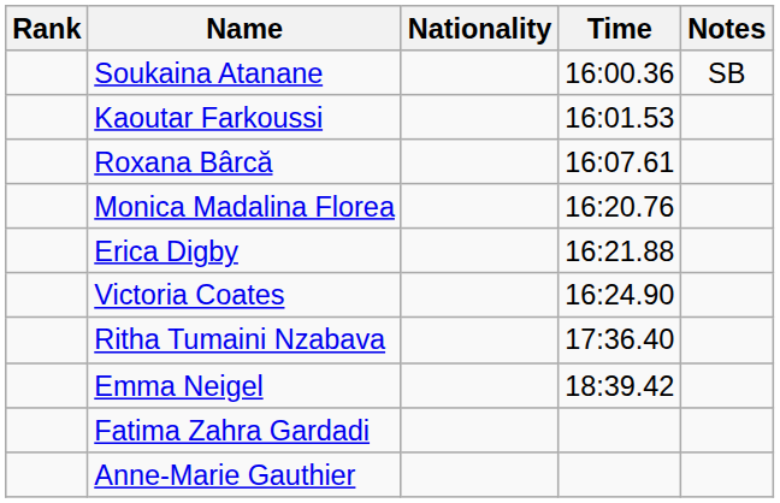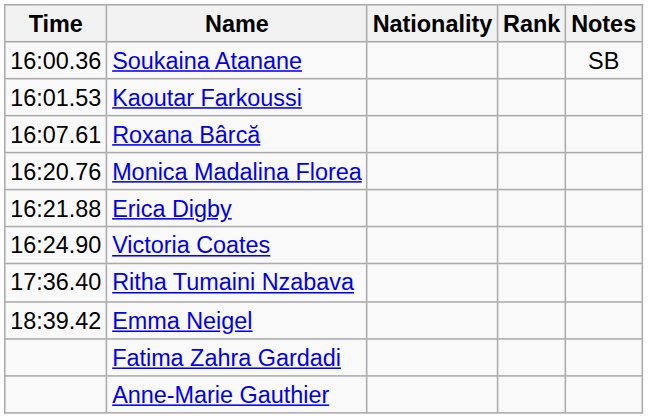columns swapped: Rank <-> Time
